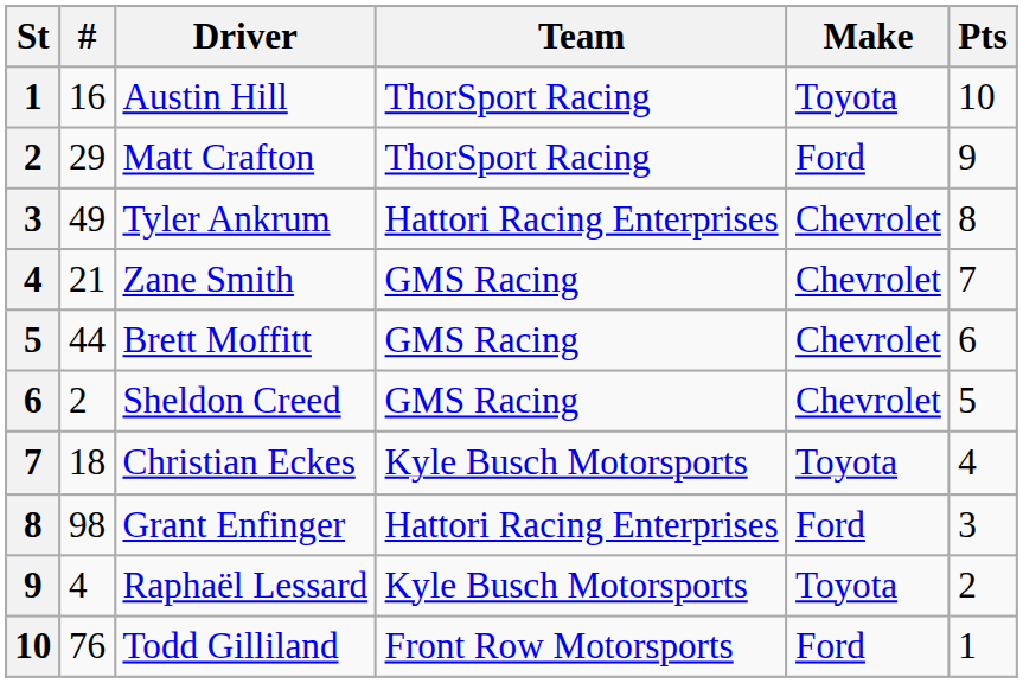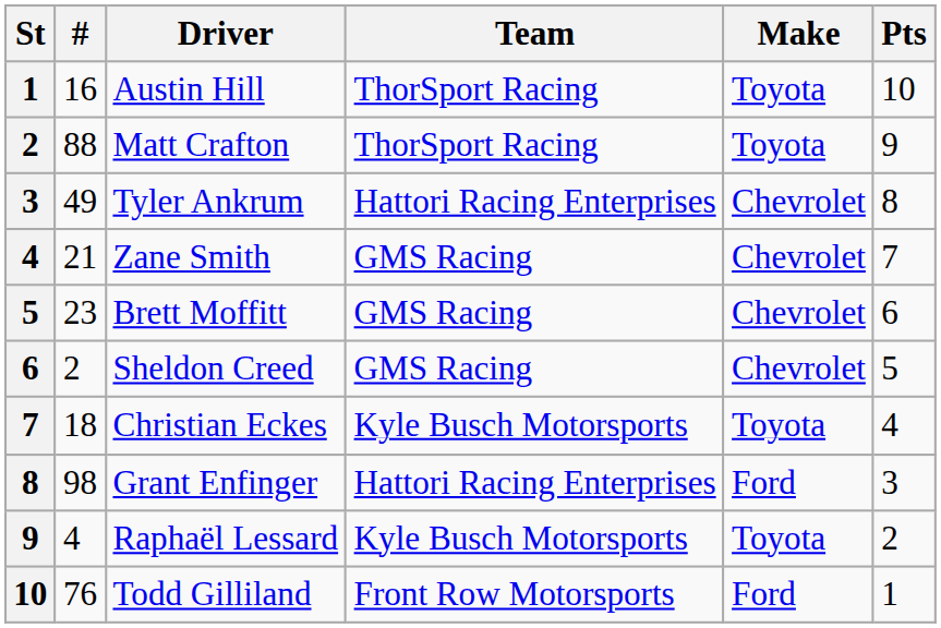Matt Crafton | #: 29 -> 88
Matt Crafton | Make: Ford -> Toyota
Brett Moffitt | #: 44 -> 23
